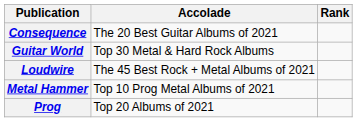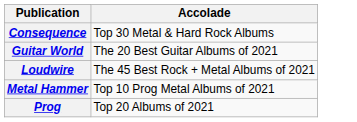- column: Rank
Consequence | Accolade: The 20 Best Guitar Albums of 2021 -> Top 30 Metal & Hard Rock Albums
Guitar World | Accolade: Top 30 Metal & Hard Rock Albums -> The 20 Best Guitar Albums of 2021
